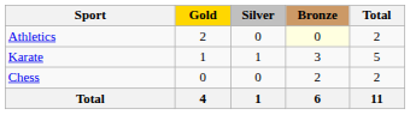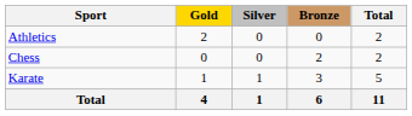Athletics | Bronze: lightyellow background -> no background
rows swapped: Chess <-> Karate
